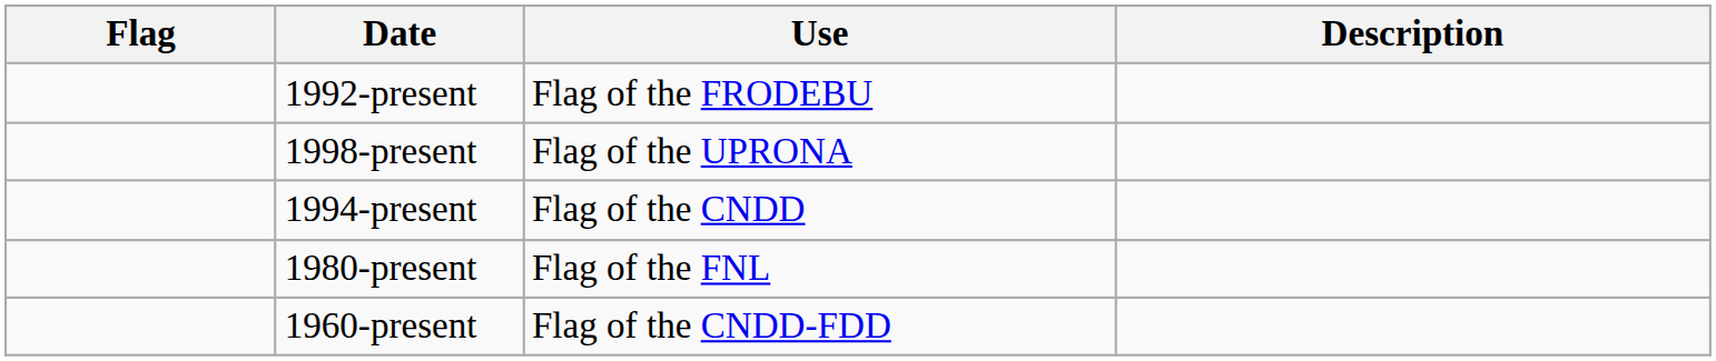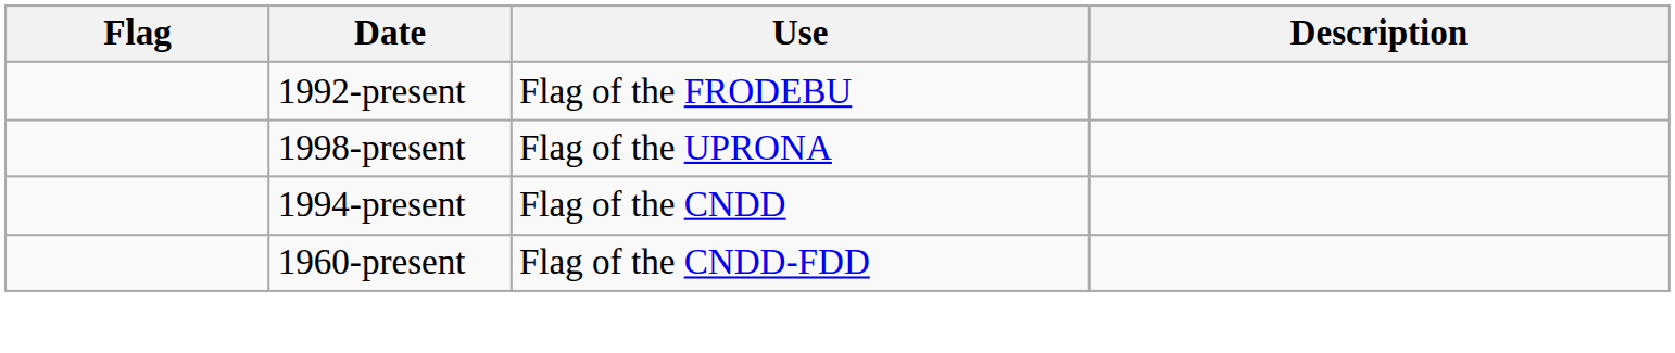- row: 1980-present | Flag of the FNL
